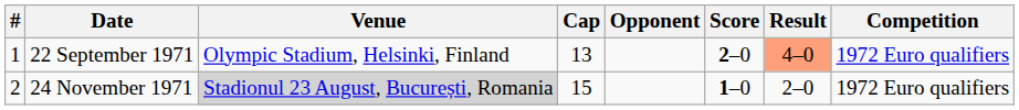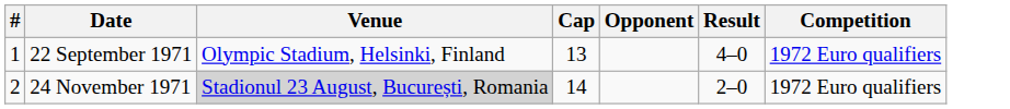- column: Score | 2–0 | 1–0
22 September 1971 | Result: lightsalmon background -> no background
24 November 1971 | Cap: 15 -> 14
